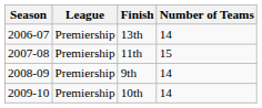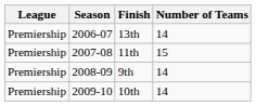columns swapped: Season <-> League
